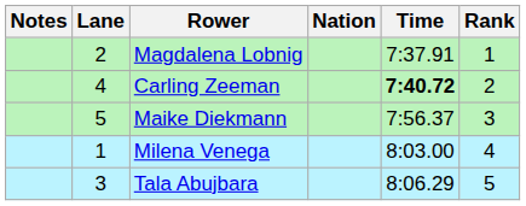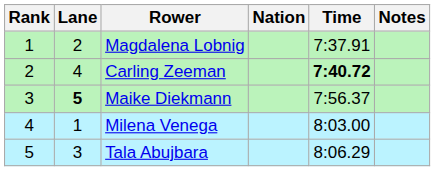columns swapped: Rank <-> Notes
Maike Diekmann | Lane: normal -> bold
